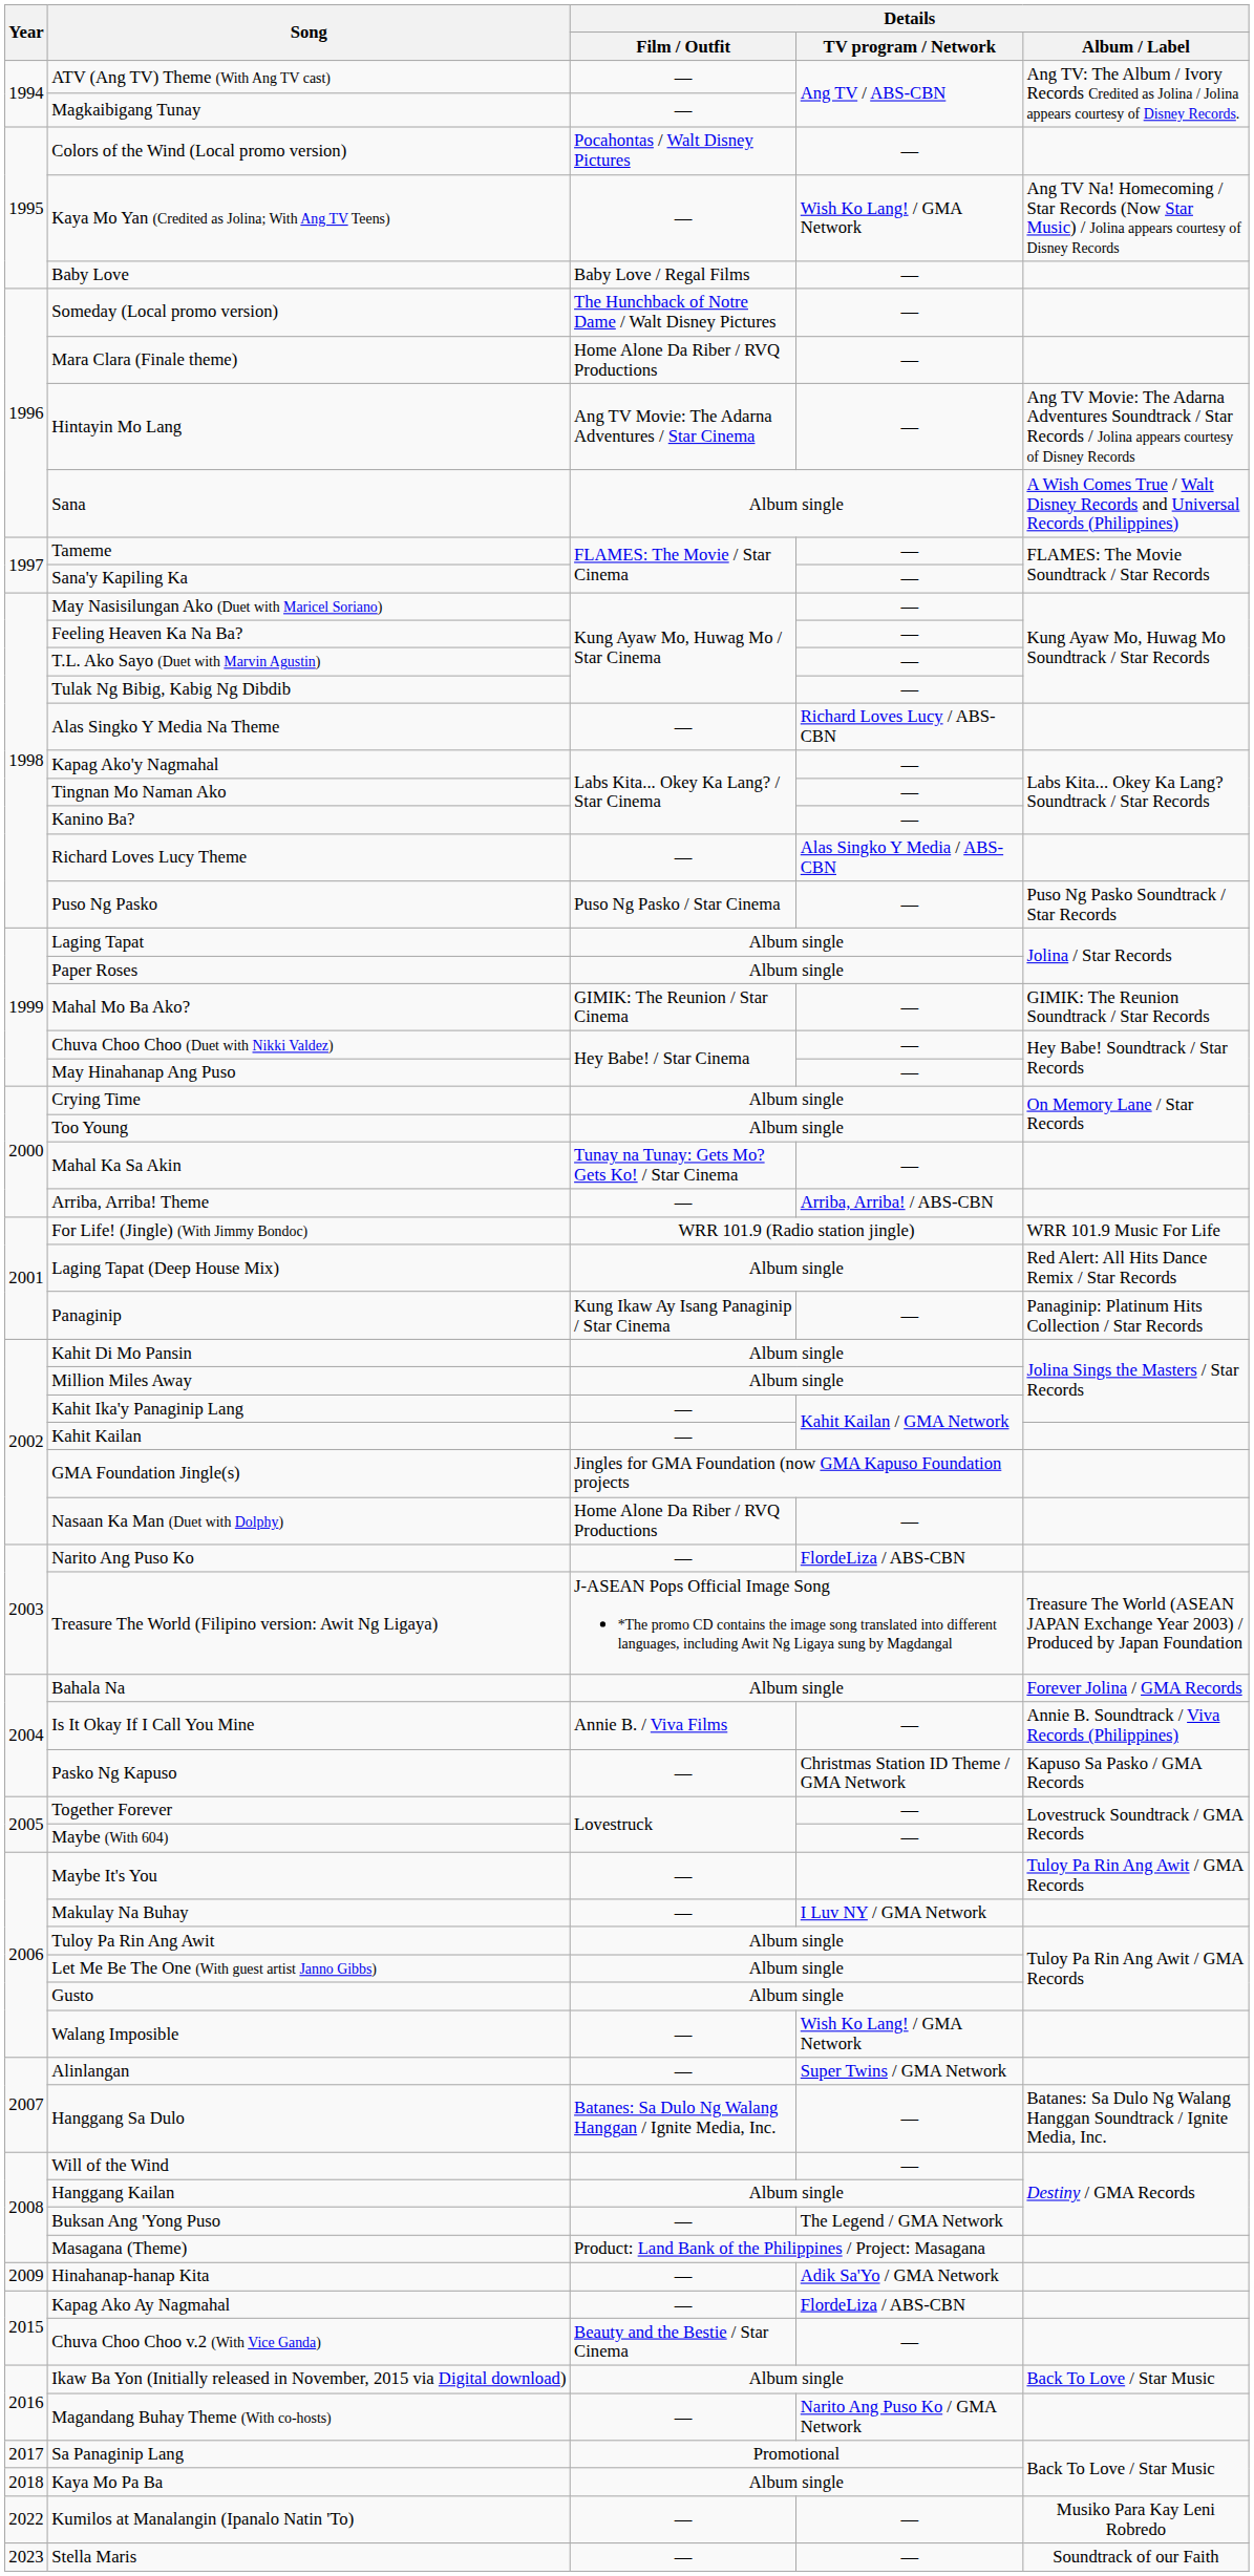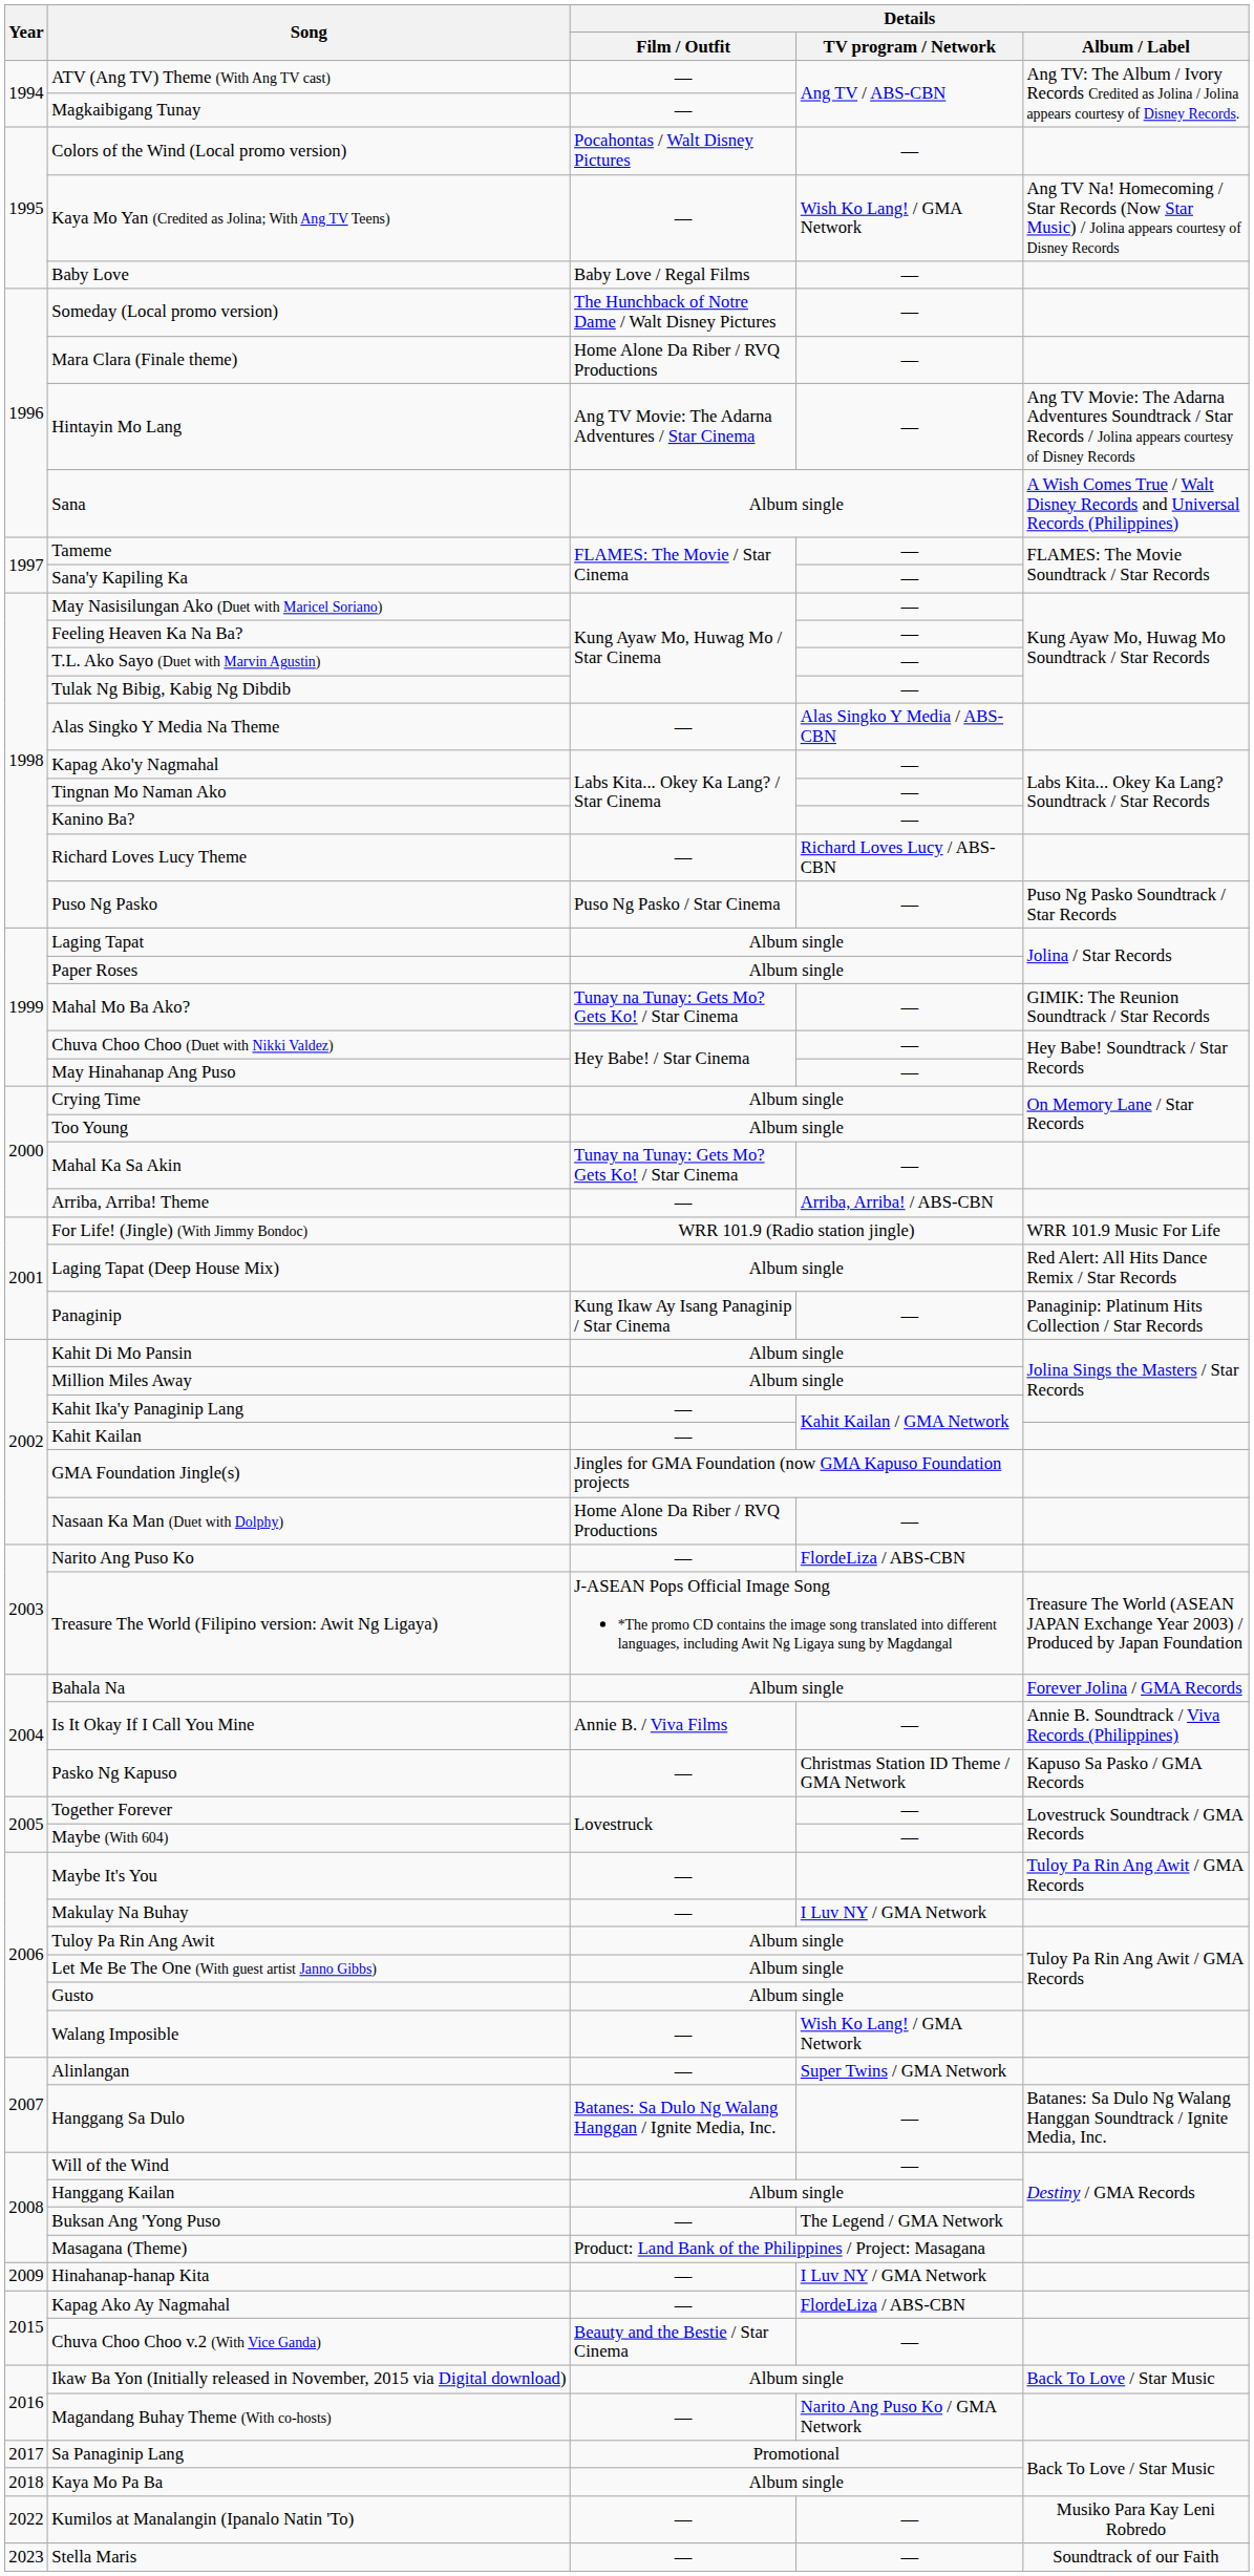Alas Singko Y Media Na Theme | Details / TV program / Network: Richard Loves Lucy / ABS-CBN -> Alas Singko Y Media / ABS-CBN
Richard Loves Lucy Theme | Details / TV program / Network: Alas Singko Y Media / ABS-CBN -> Richard Loves Lucy / ABS-CBN
Mahal Mo Ba Ako? | Details / Film / Outfit: GIMIK: The Reunion / Star Cinema -> Tunay na Tunay: Gets Mo? Gets Ko! / Star Cinema
Hinahanap-hanap Kita | Details / TV program / Network: Adik Sa'Yo / GMA Network -> I Luv NY / GMA Network
